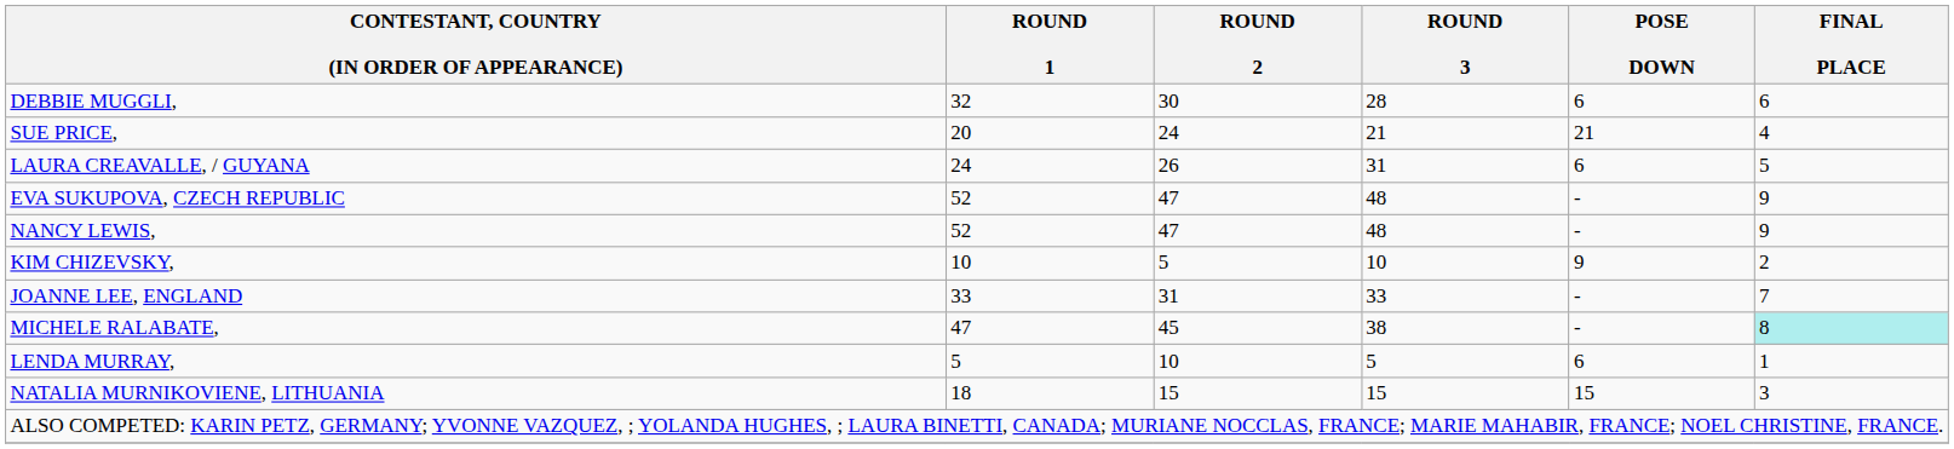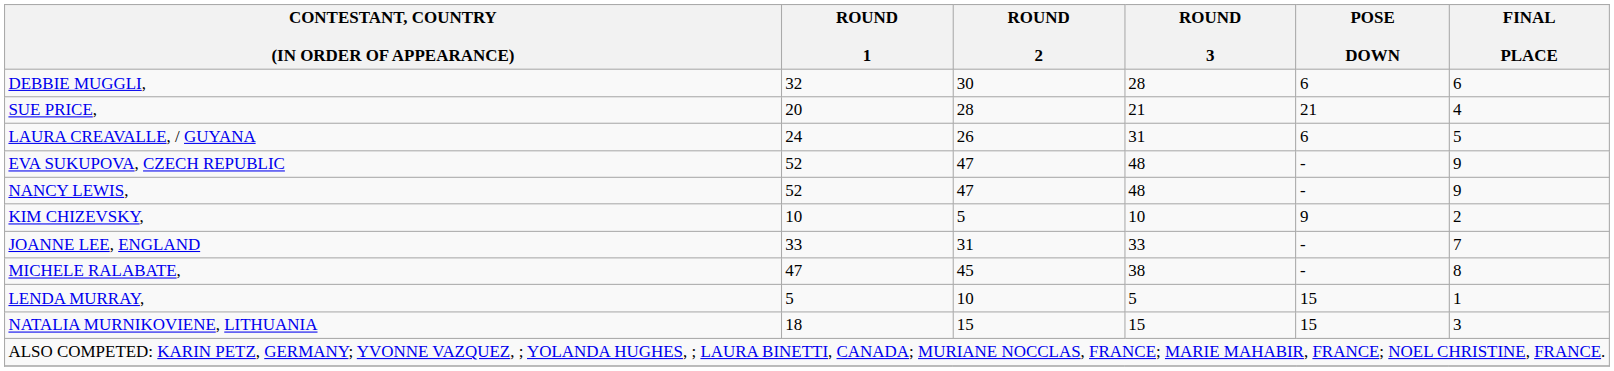SUE PRICE, | ROUND 2: 24 -> 28
MICHELE RALABATE, | FINAL PLACE: paleturquoise background -> no background
LENDA MURRAY, | POSE DOWN: 6 -> 15
